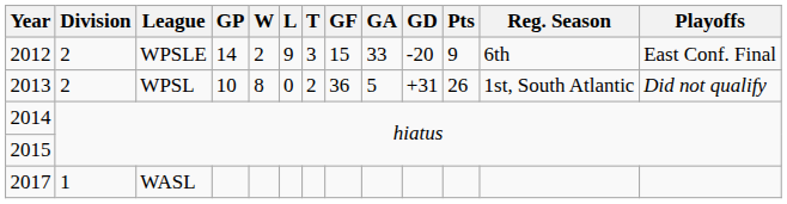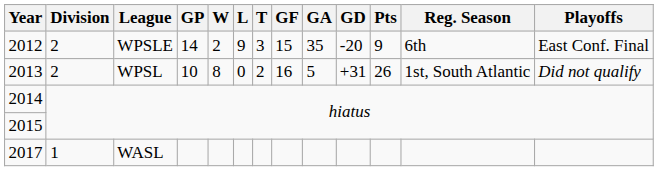2012 | GA: 33 -> 35
2013 | GF: 36 -> 16
